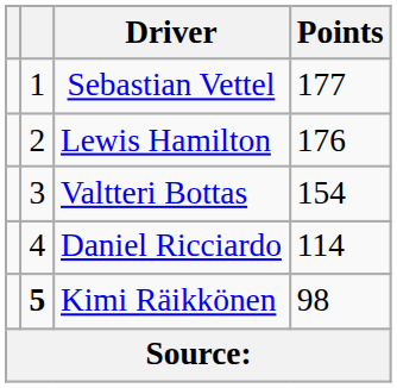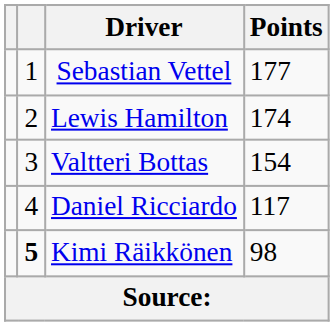Lewis Hamilton | Points: 176 -> 174
Daniel Ricciardo | Points: 114 -> 117
